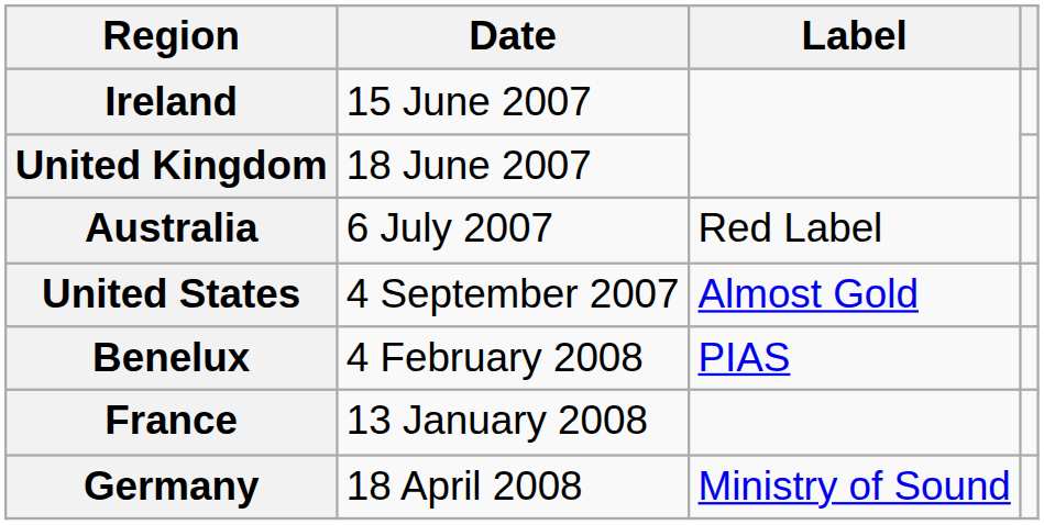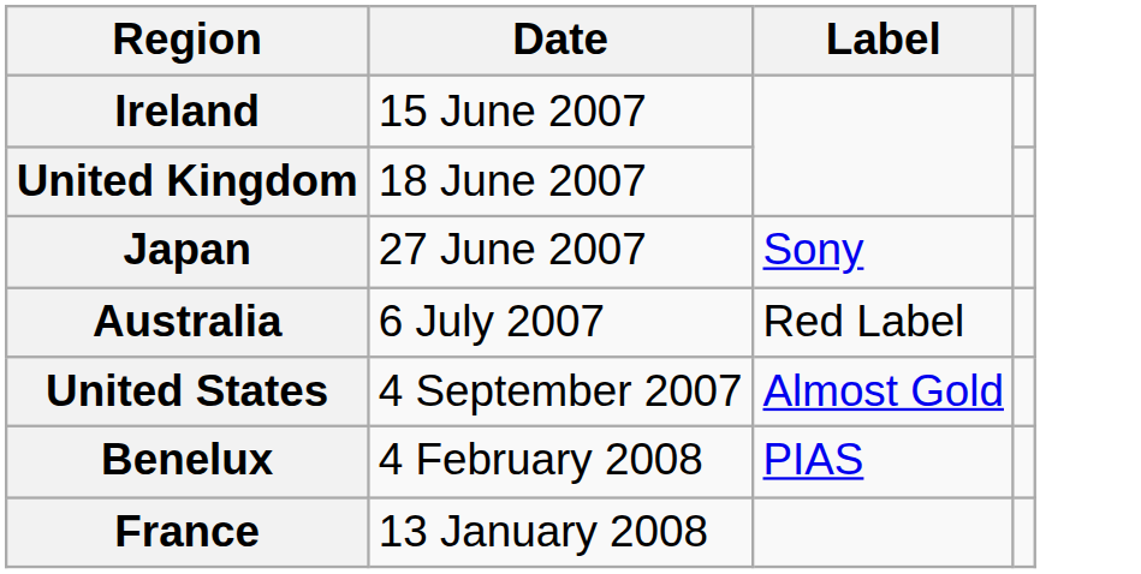+ row: Japan | 27 June 2007 | Sony
- row: Germany | 18 April 2008 | Ministry of Sound
